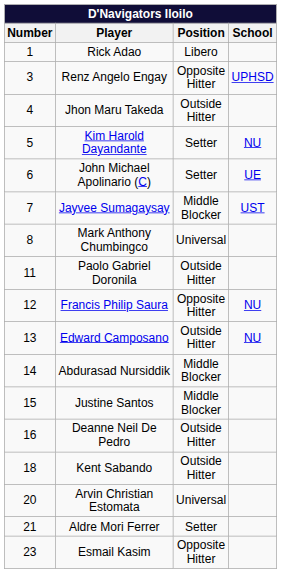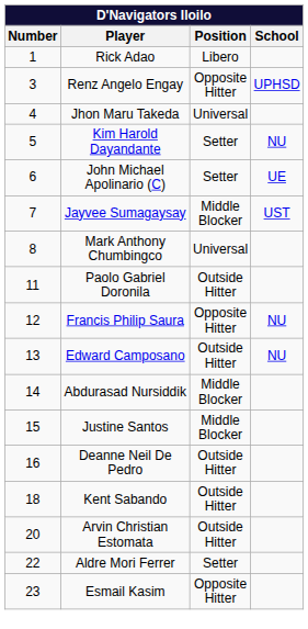Jhon Maru Takeda | Position: Outside Hitter -> Universal
Arvin Christian Estomata | Position: Universal -> Outside Hitter
Aldre Mori Ferrer | Number: 21 -> 22
